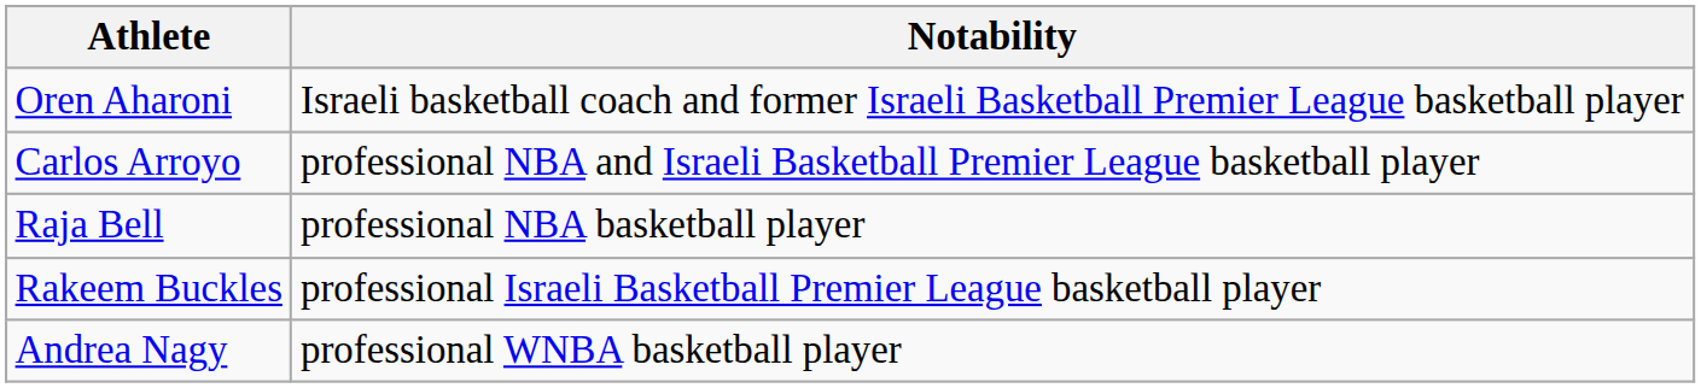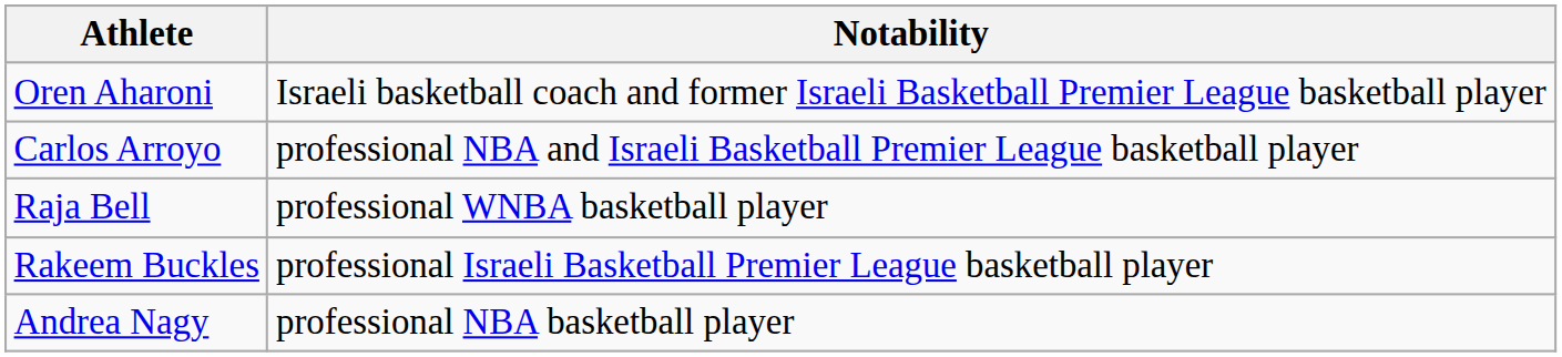Raja Bell | Notability: professional NBA basketball player -> professional WNBA basketball player
Andrea Nagy | Notability: professional WNBA basketball player -> professional NBA basketball player
